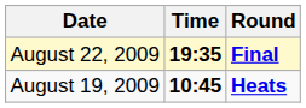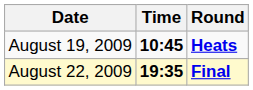rows swapped: August 19, 2009 <-> August 22, 2009
